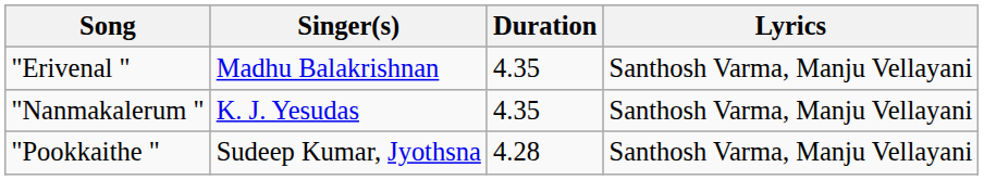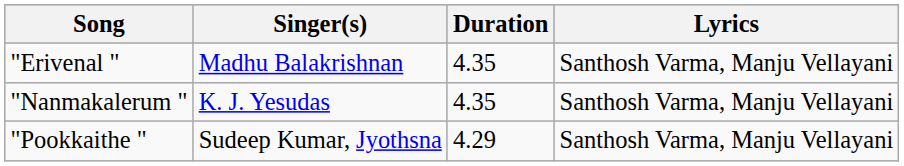"Pookkaithe " | Duration: 4.28 -> 4.29
